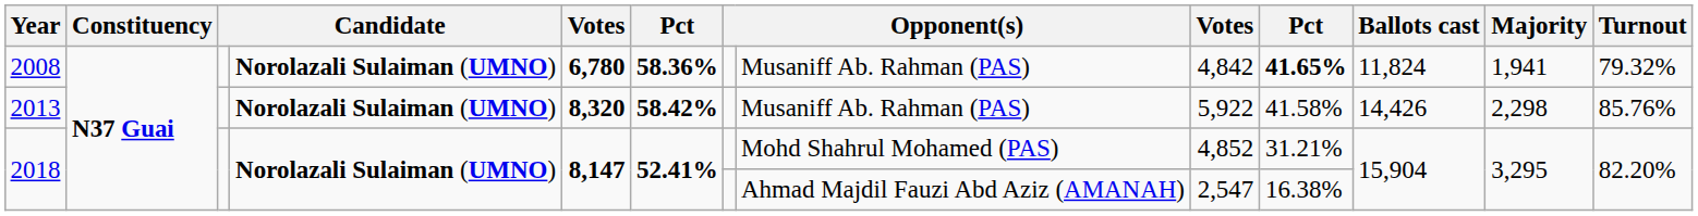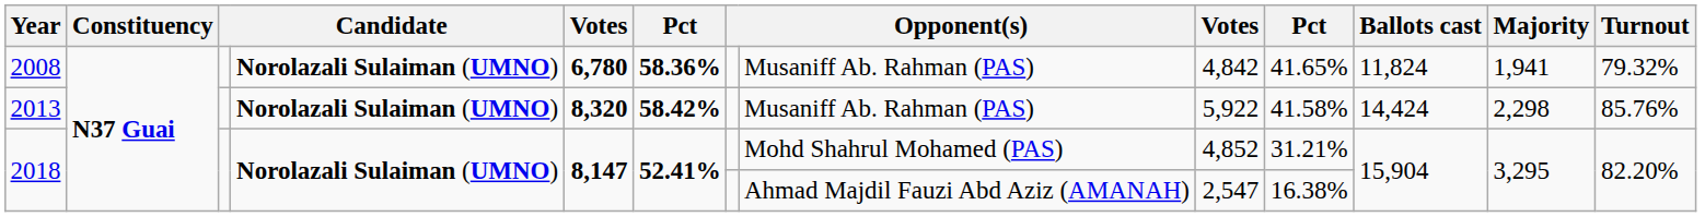2008 | column 10: bold -> normal
2013 | Ballots cast: 14,426 -> 14,424
